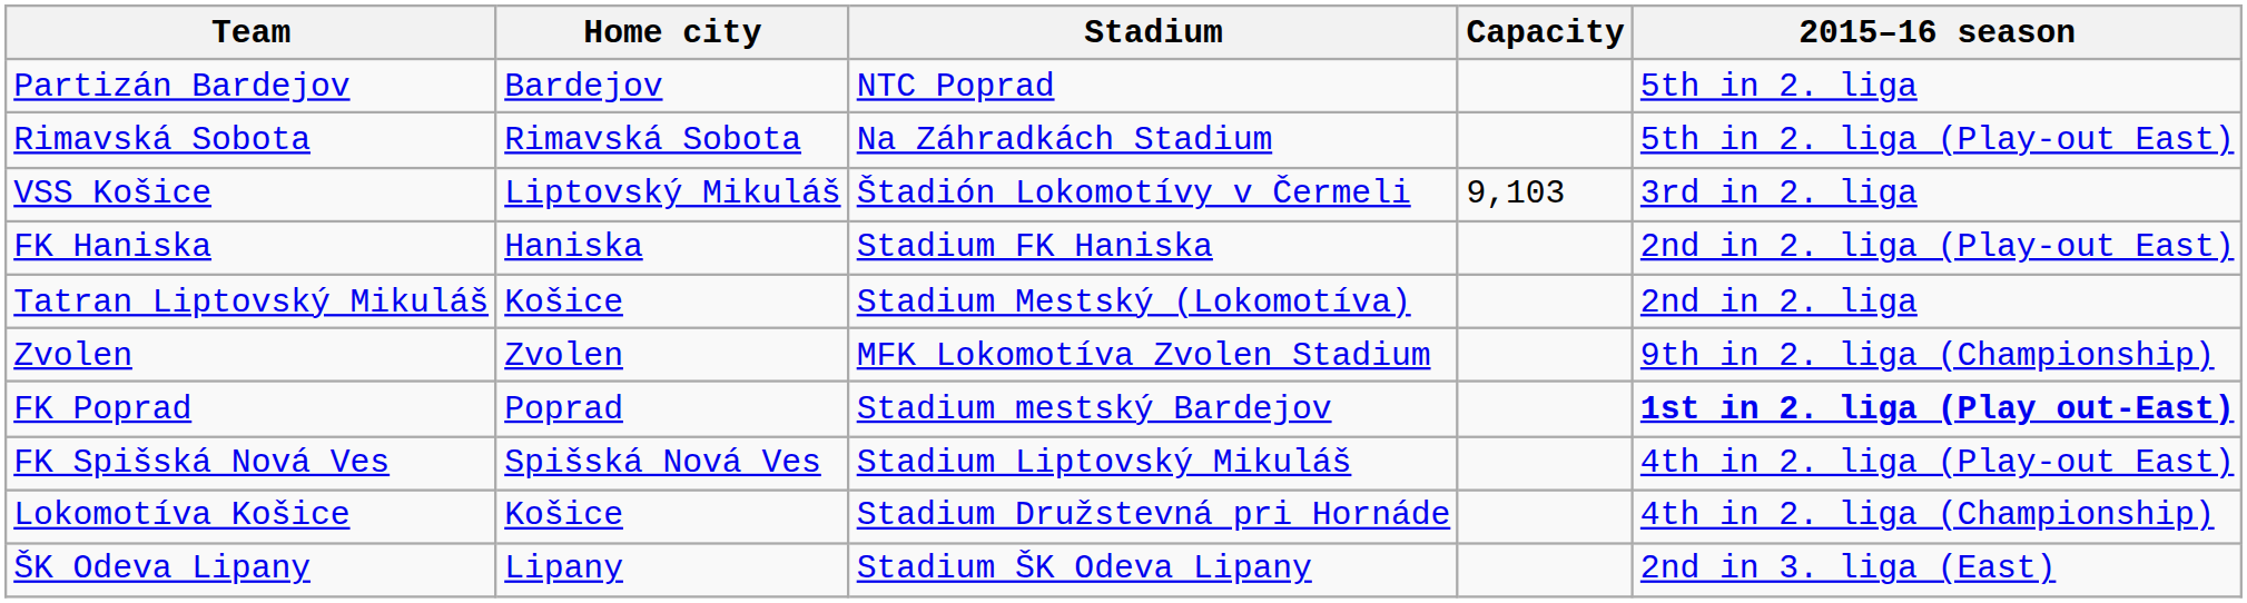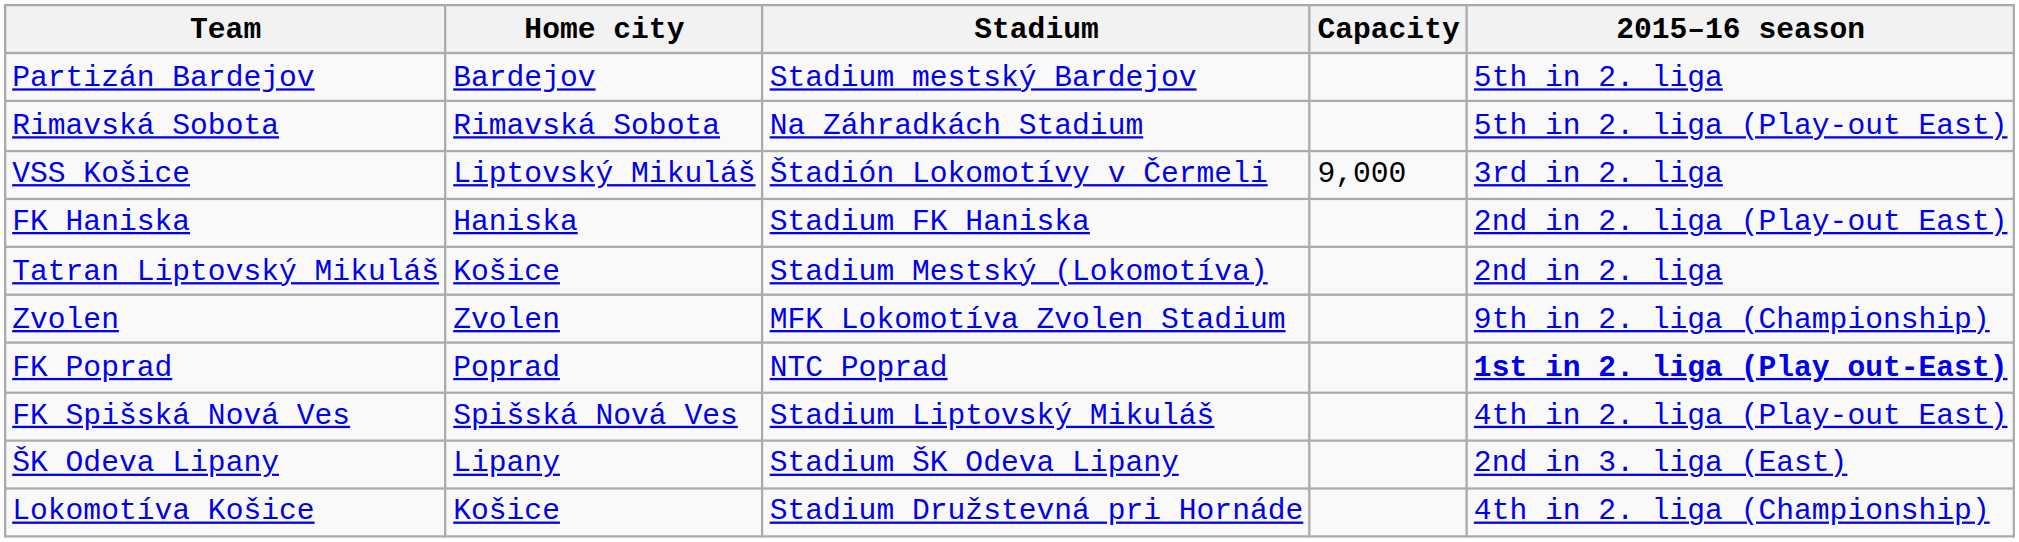Partizán Bardejov | Stadium: NTC Poprad -> Stadium mestský Bardejov
VSS Košice | Capacity: 9,103 -> 9,000
FK Poprad | Stadium: Stadium mestský Bardejov -> NTC Poprad
rows swapped: Lokomotíva Košice <-> ŠK Odeva Lipany
